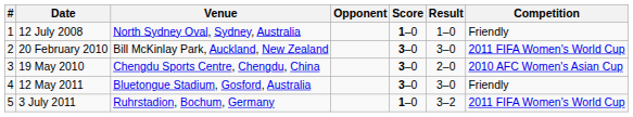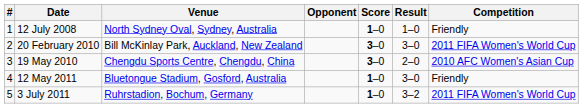12 May 2011 | Score: 3–0 -> 1–0
